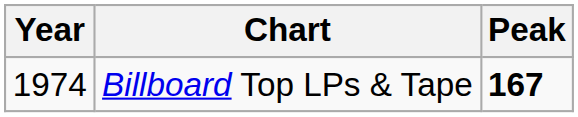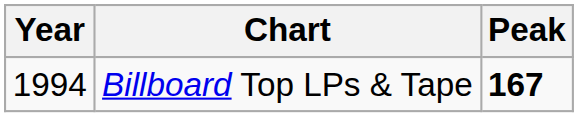Billboard Top LPs & Tape | Year: 1974 -> 1994
